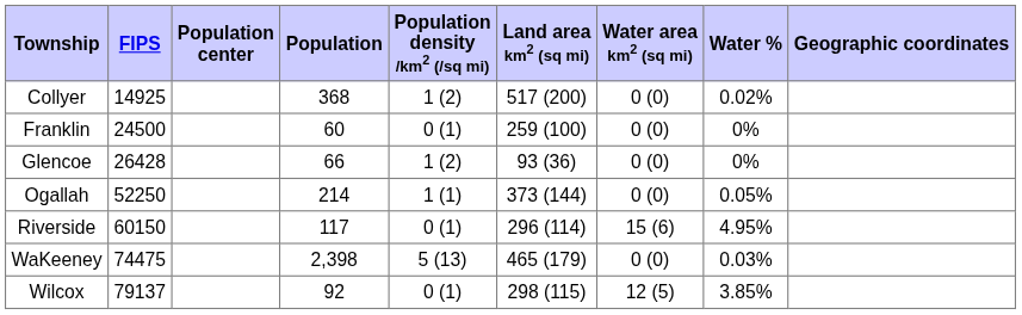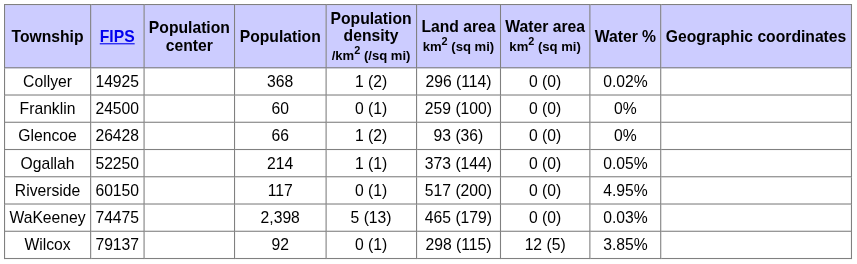Collyer | Land area km2 (sq mi): 517 (200) -> 296 (114)
Riverside | Land area km2 (sq mi): 296 (114) -> 517 (200)
Riverside | Water area km2 (sq mi): 15 (6) -> 0 (0)
